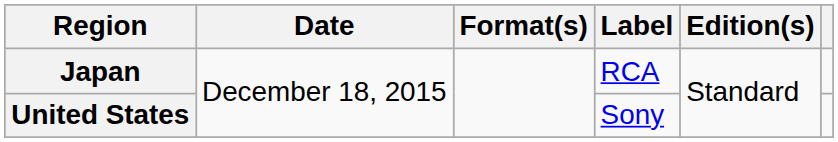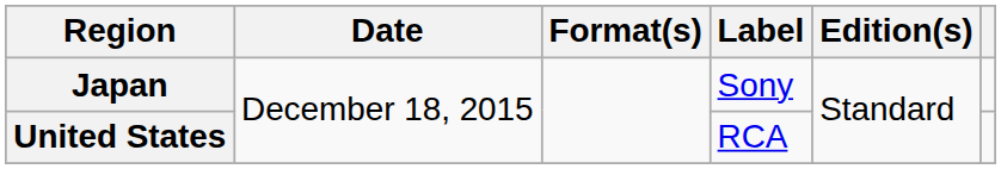Japan | Label: RCA -> Sony
United States | Label: Sony -> RCA
